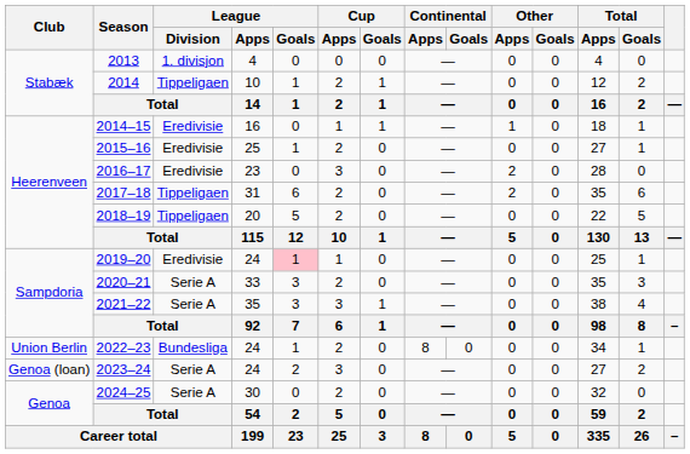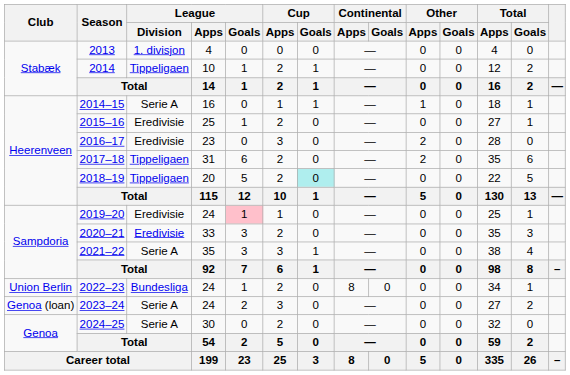2014–15 | League / Division: Eredivisie -> Serie A
2018–19 | Cup / Goals: no background -> paleturquoise background
2020–21 | League / Division: Serie A -> Eredivisie
